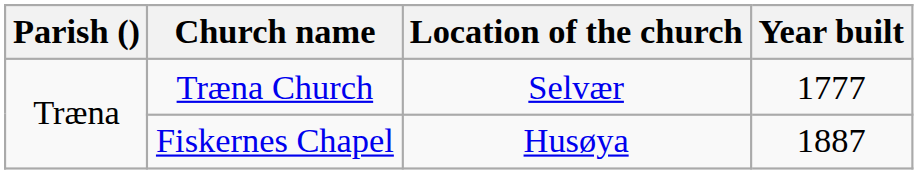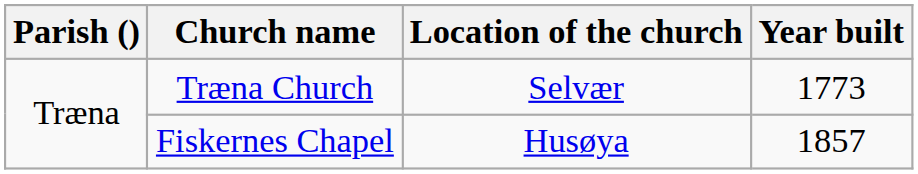Træna Church | Year built: 1777 -> 1773
Fiskernes Chapel | Year built: 1887 -> 1857
